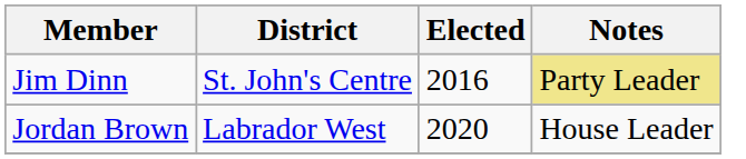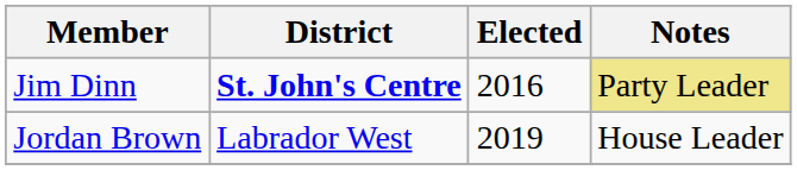Jim Dinn | District: normal -> bold
Jordan Brown | Elected: 2020 -> 2019
